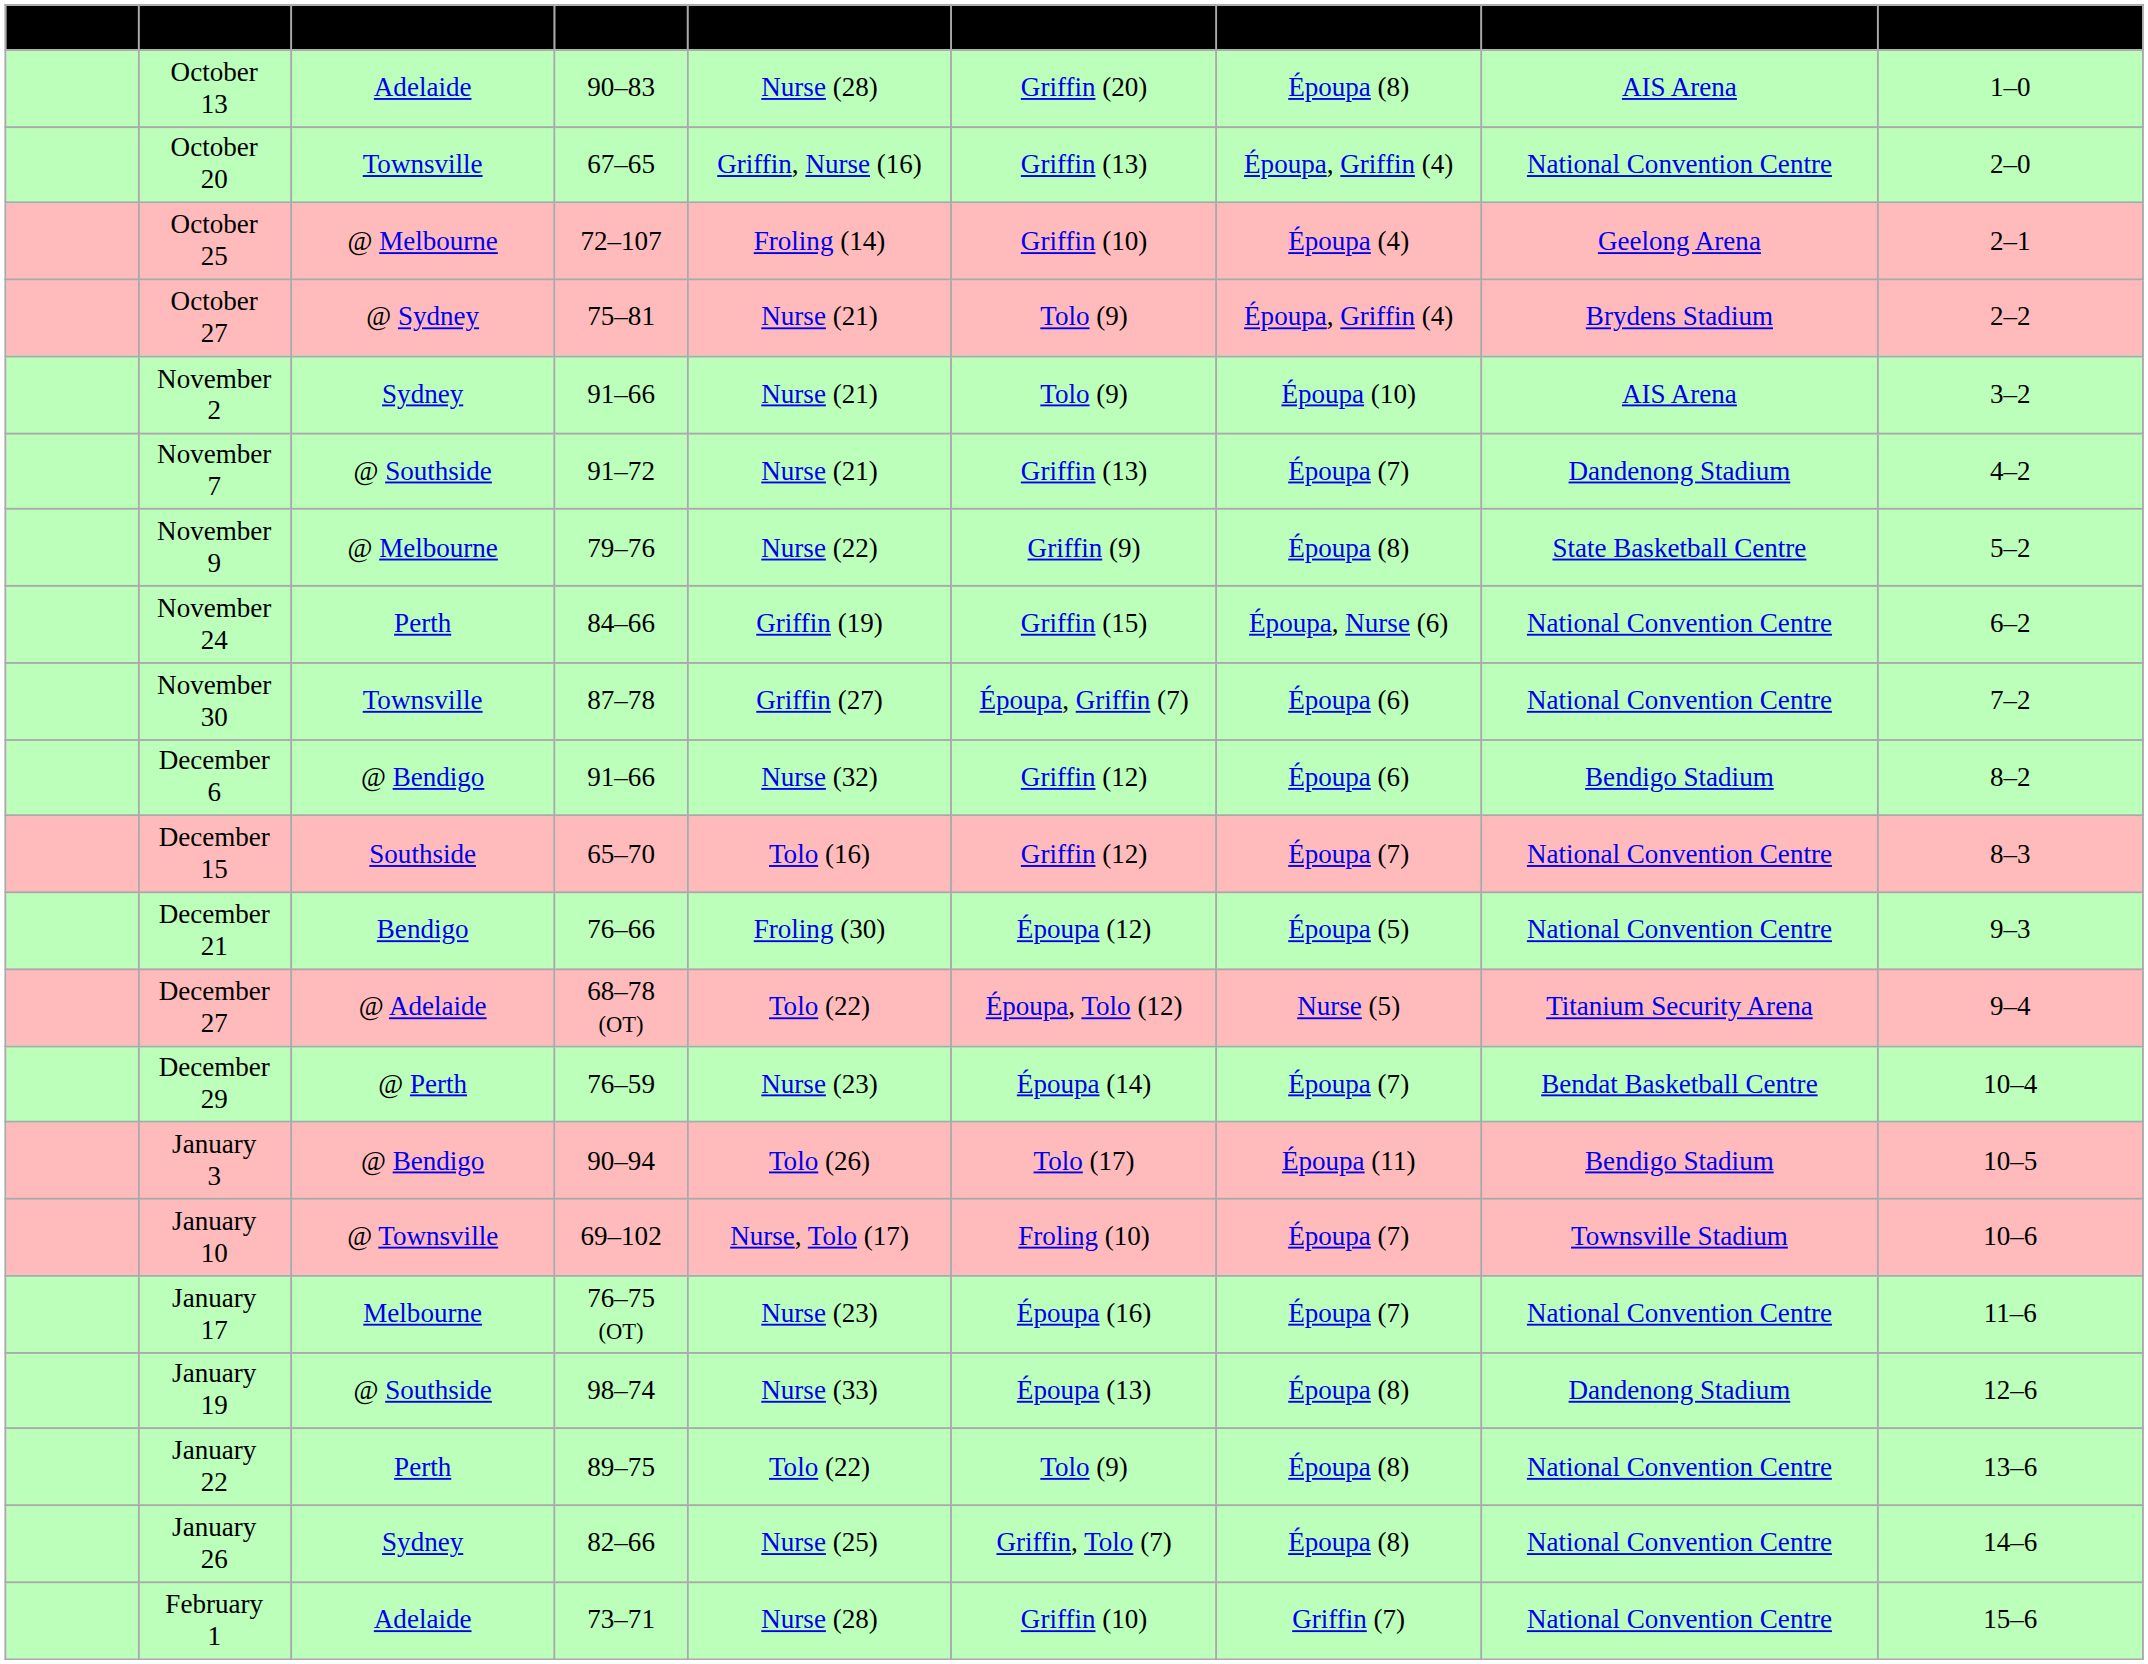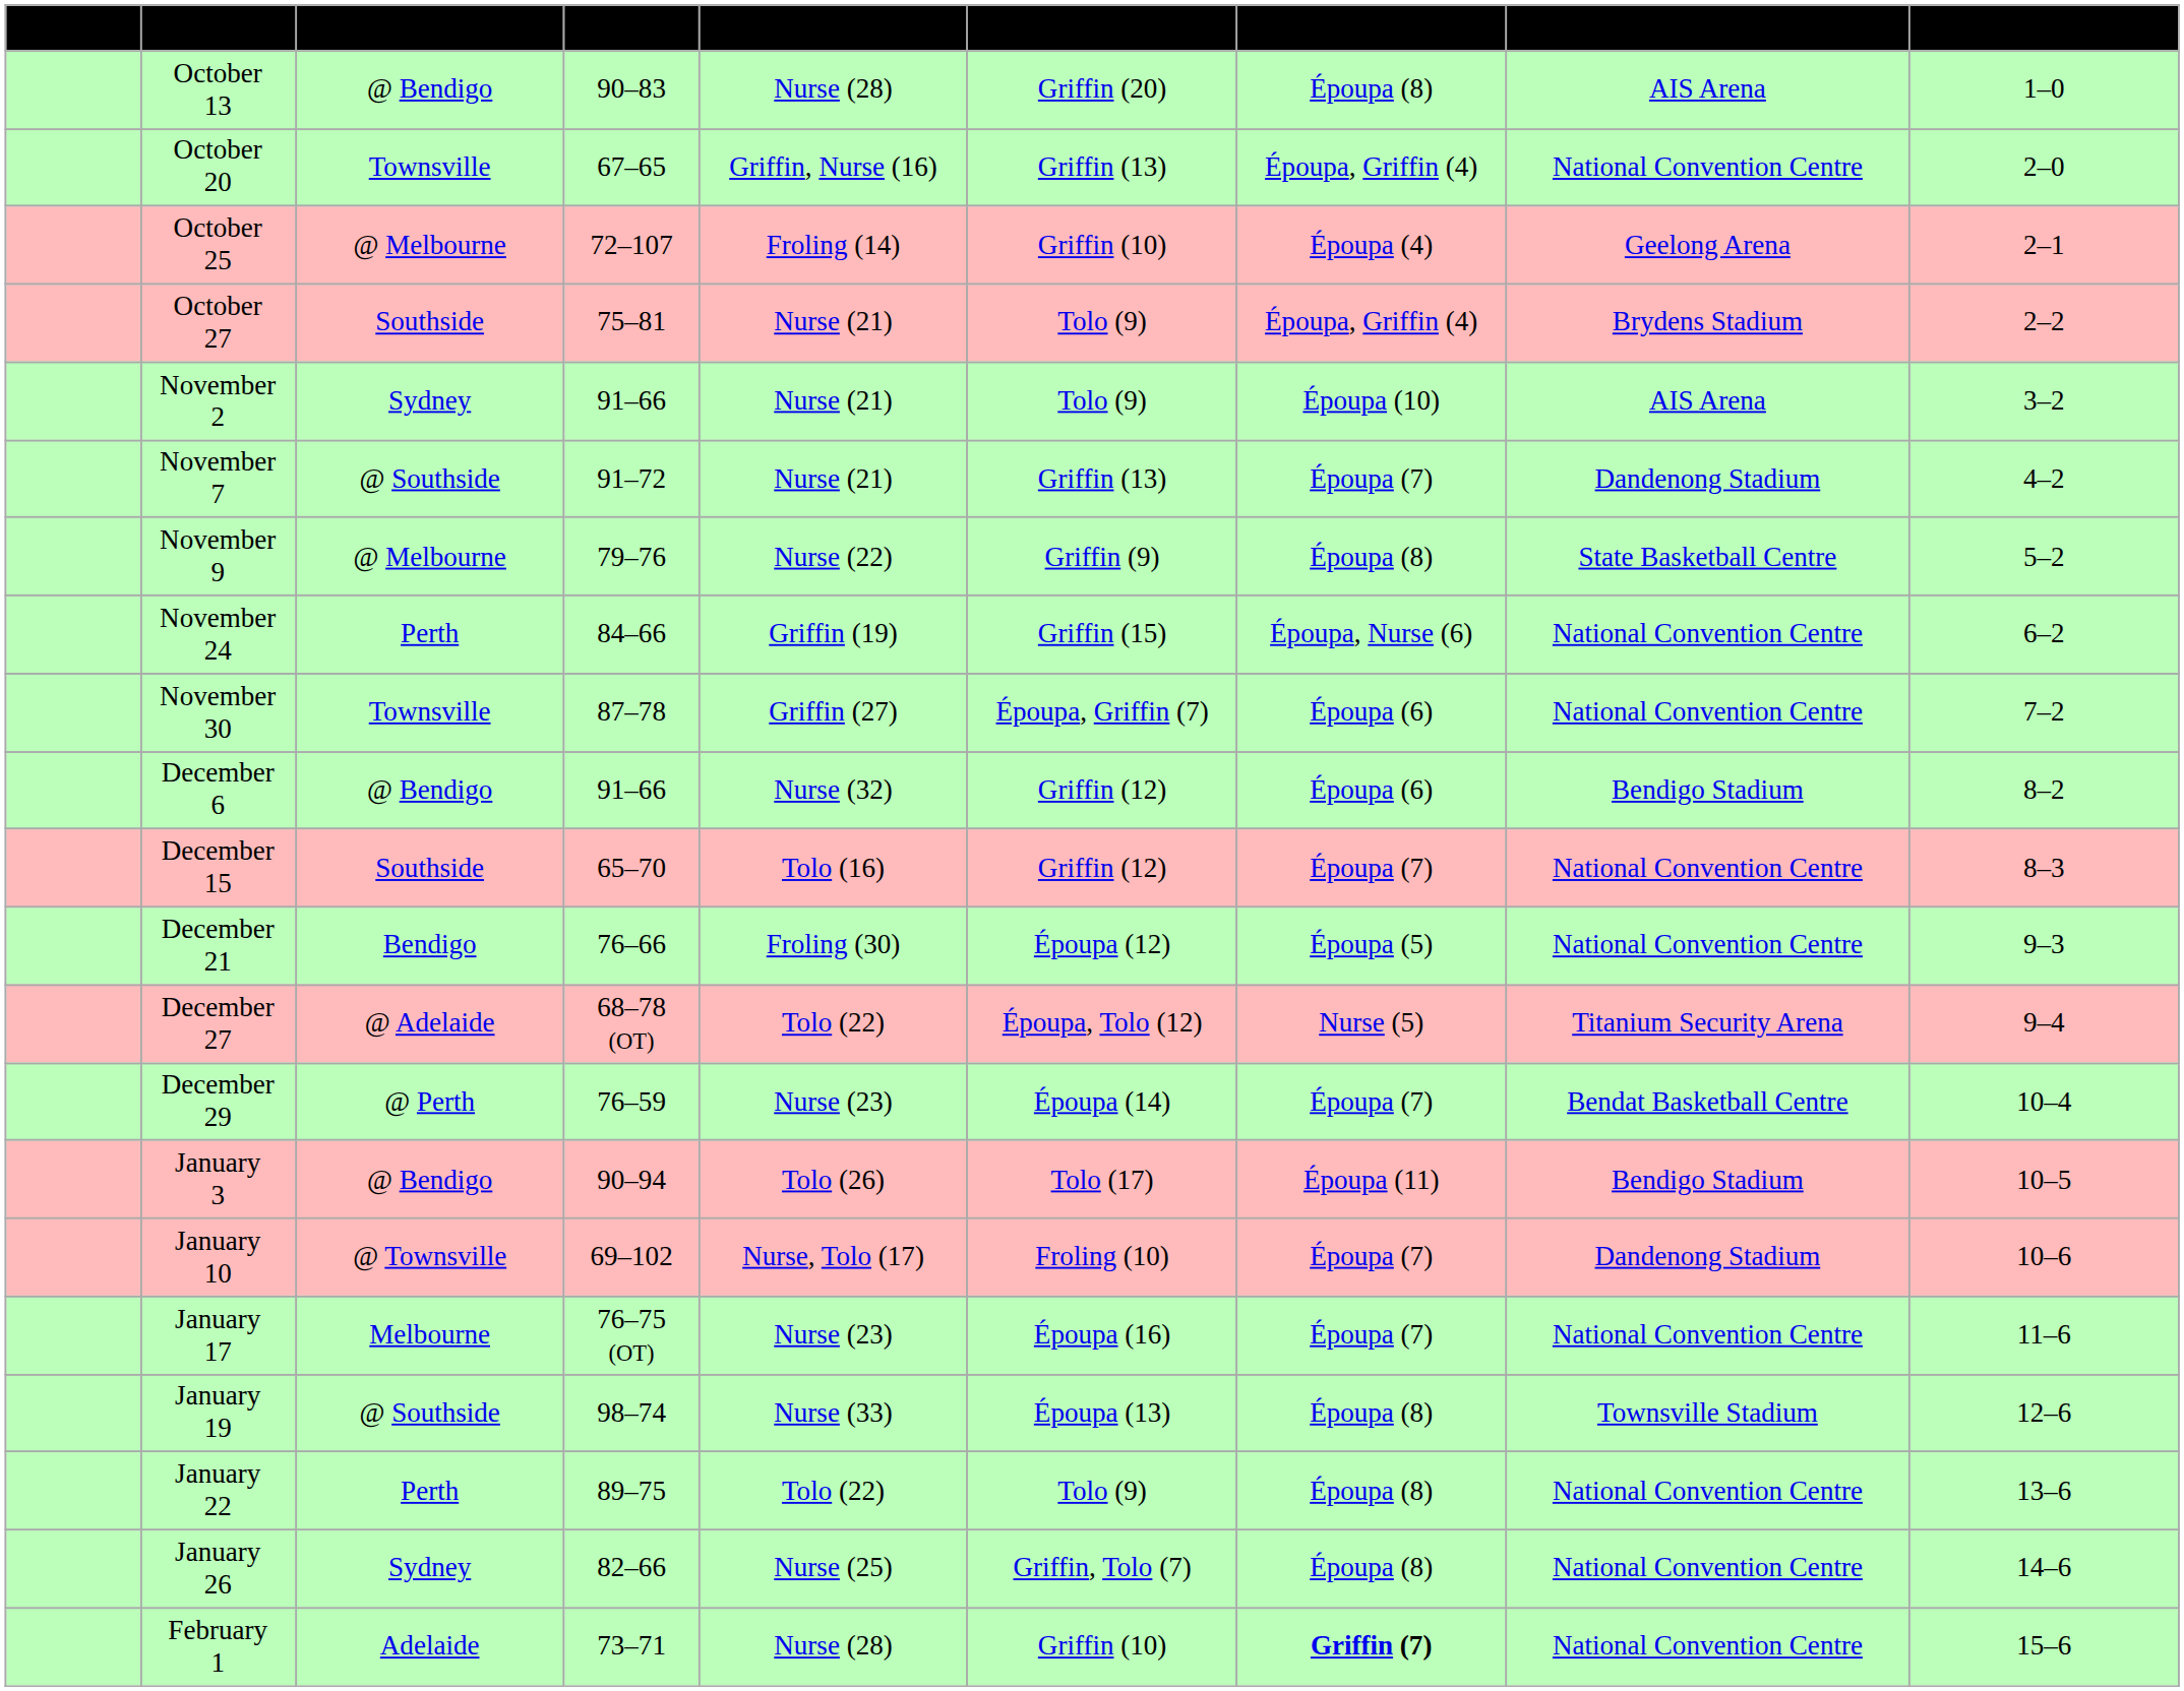October 13 | Team: Adelaide -> @ Bendigo
October 27 | Team: @ Sydney -> Southside
January 10 | Location: Townsville Stadium -> Dandenong Stadium
January 19 | Location: Dandenong Stadium -> Townsville Stadium
February 1 | High assists: normal -> bold
